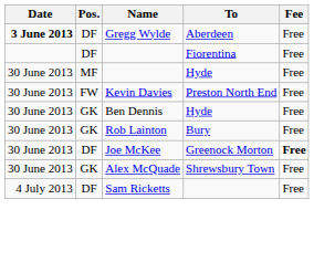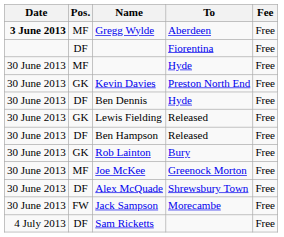Gregg Wylde | Pos.: DF -> MF
Kevin Davies | Pos.: FW -> GK
Ben Dennis | Pos.: GK -> DF
+ row: 30 June 2013 | GK | Lewis Fielding | Released | Free
+ row: 30 June 2013 | DF | Ben Hampson | Released | Free
Joe McKee | Pos.: DF -> MF
Joe McKee | Fee: bold -> normal
Alex McQuade | Pos.: GK -> DF
+ row: 30 June 2013 | FW | Jack Sampson | Morecambe | Free
